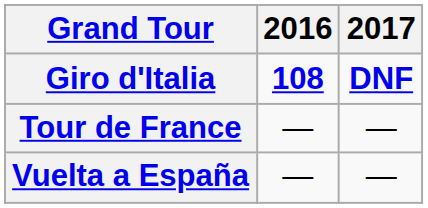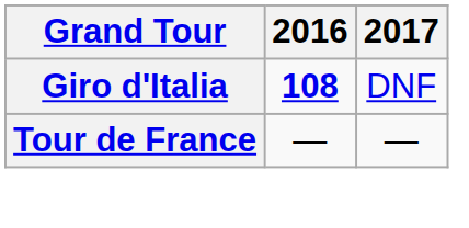Giro d'Italia | 2017: bold -> normal
- row: Vuelta a España | — | —
